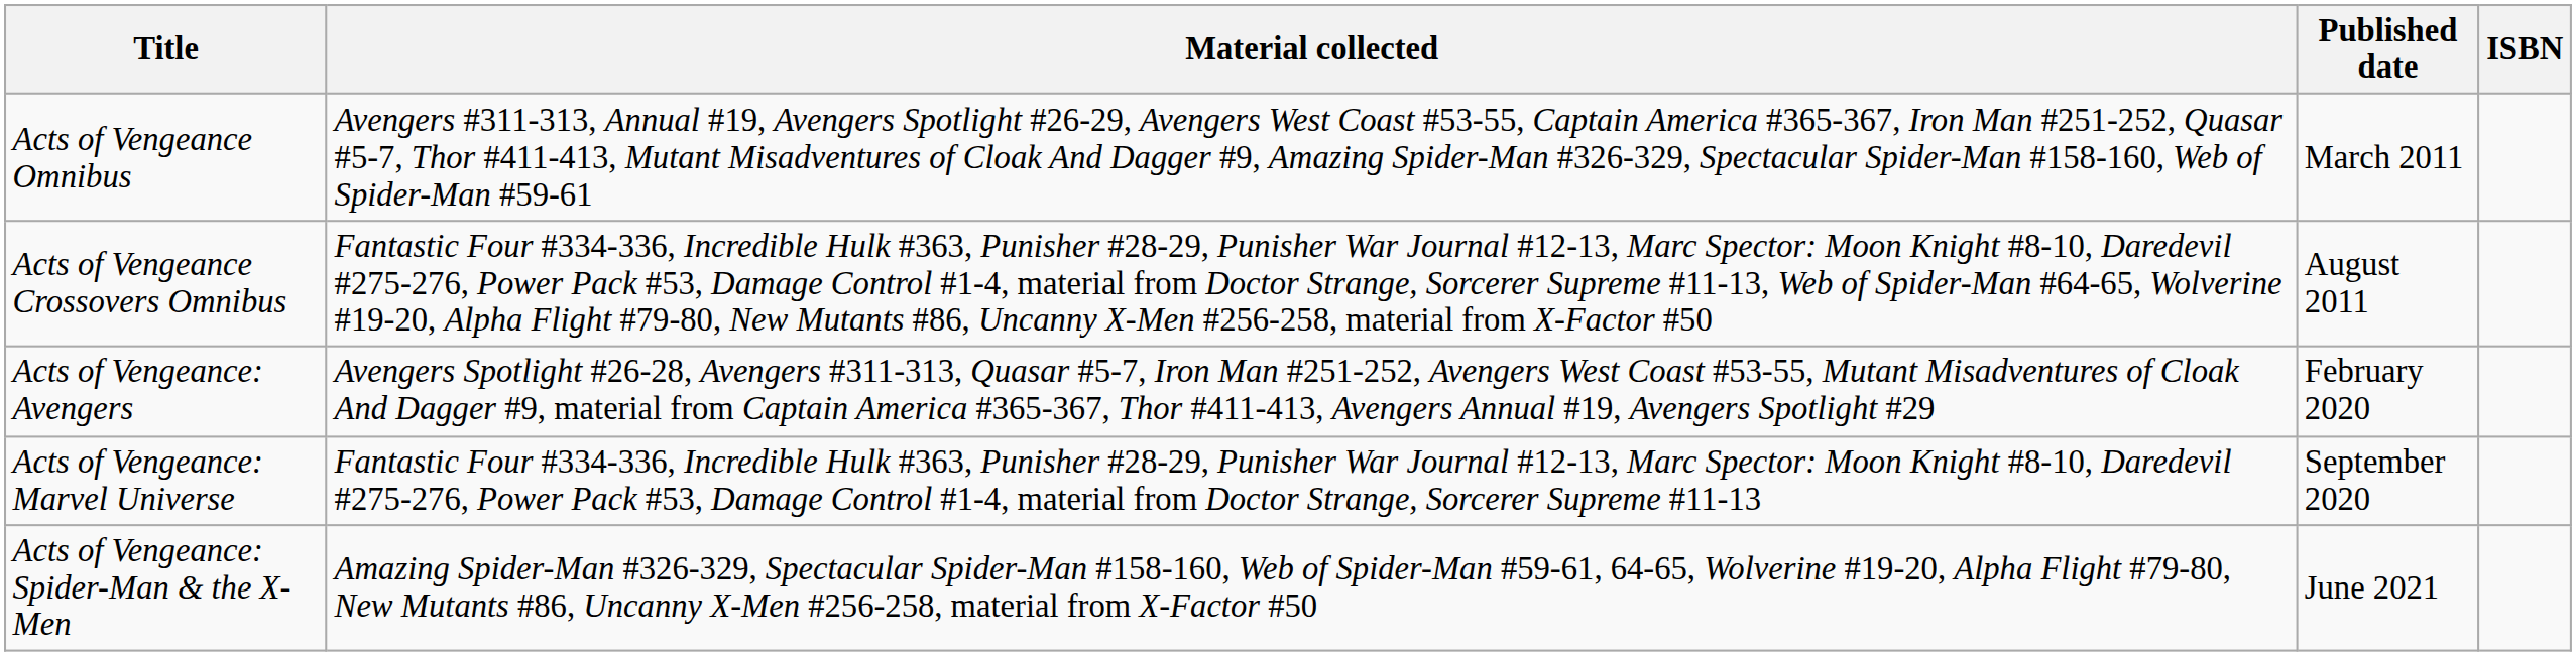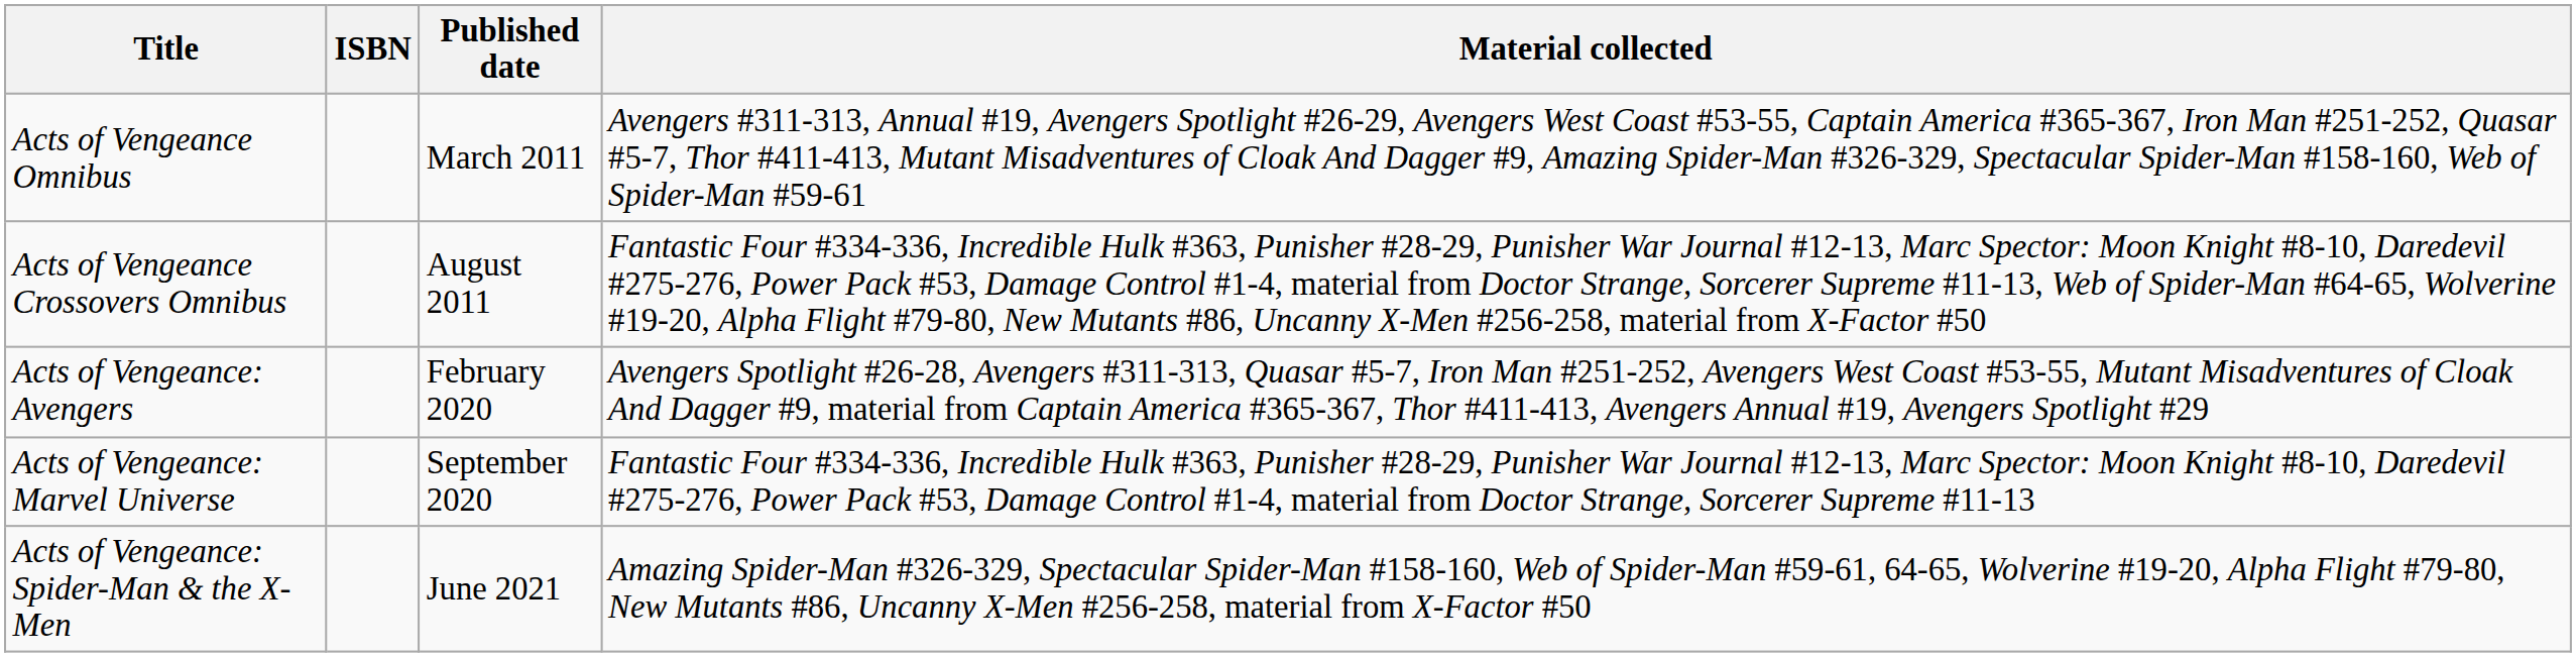columns swapped: Material collected <-> ISBN
